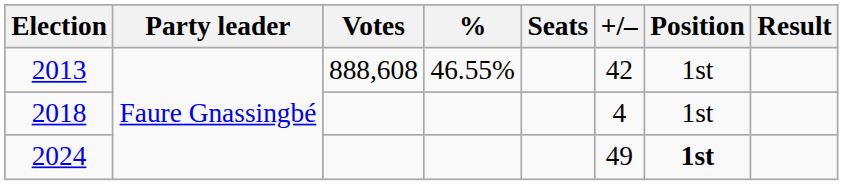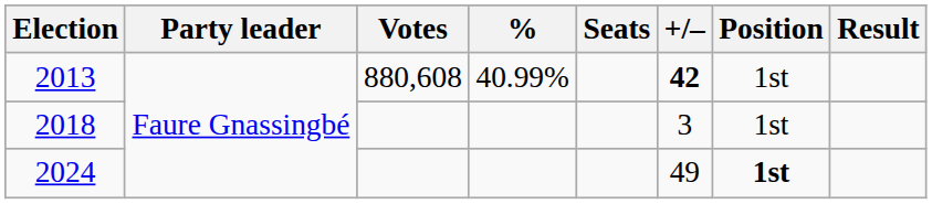2013 | Votes: 888,608 -> 880,608
2013 | %: 46.55% -> 40.99%
2013 | +/–: normal -> bold
2018 | +/–: 4 -> 3
